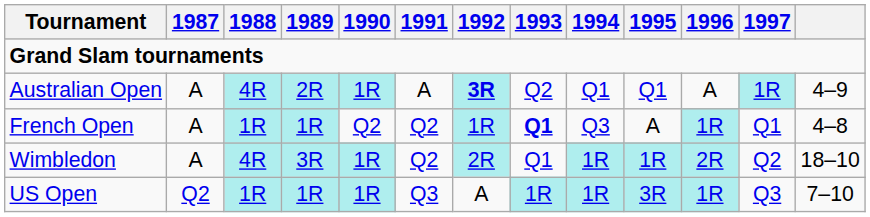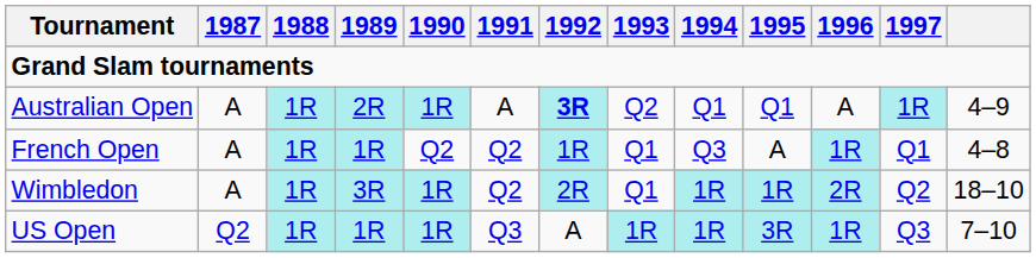Australian Open | 1988: 4R -> 1R
French Open | 1993: bold -> normal
Wimbledon | 1988: 4R -> 1R
